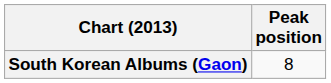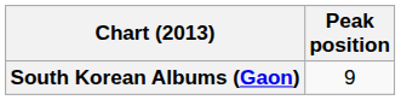South Korean Albums (Gaon) | Peak position: 8 -> 9
